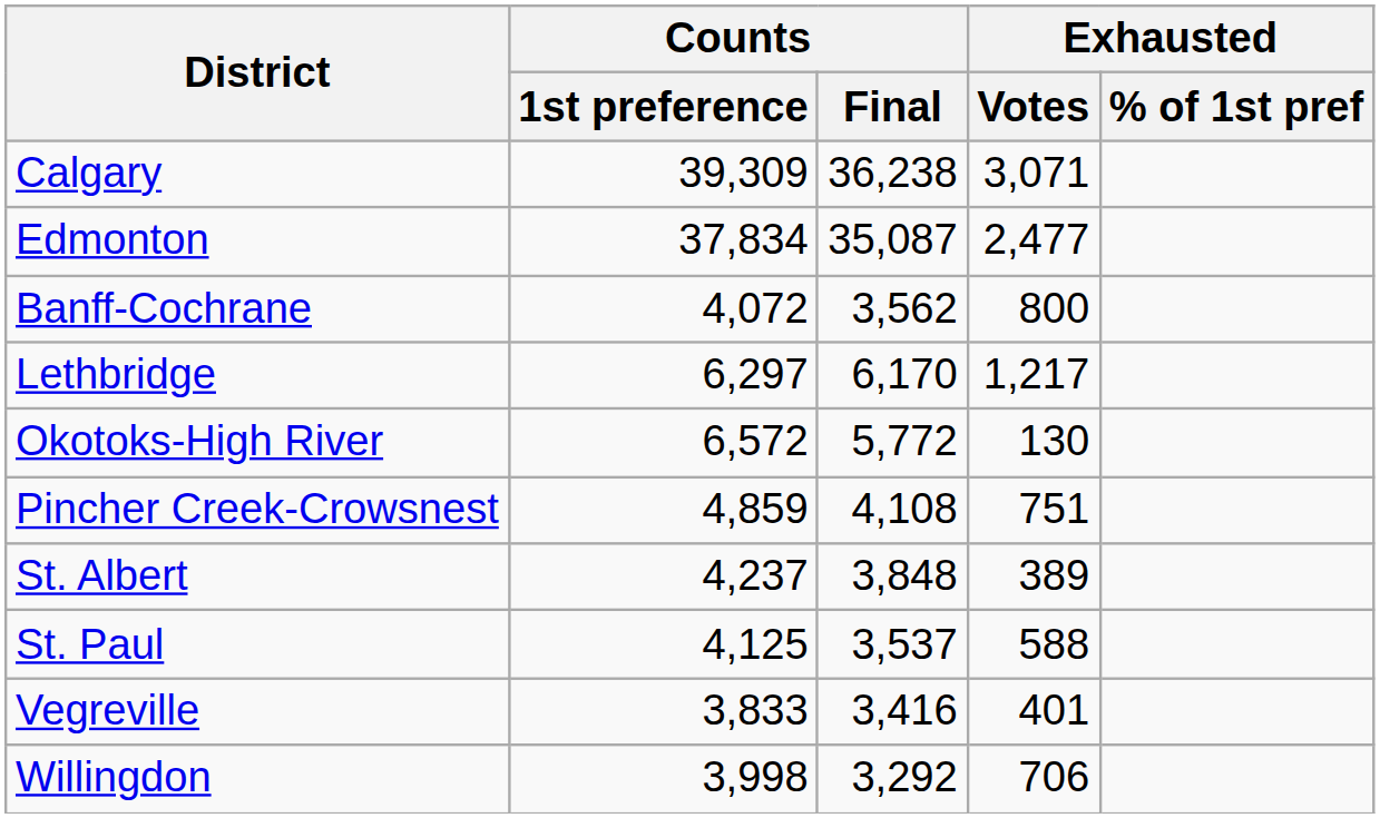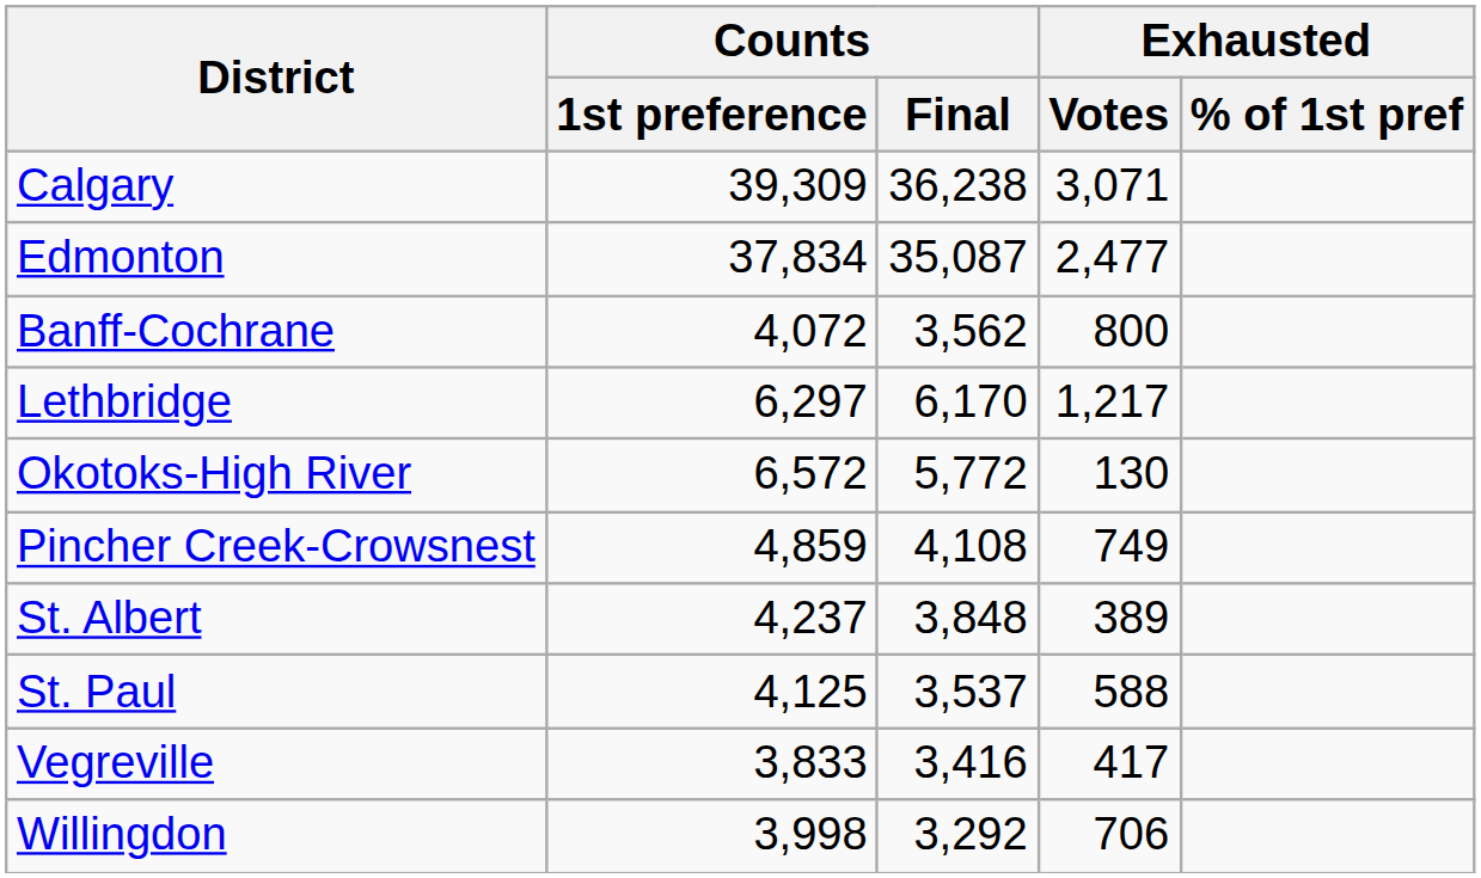Pincher Creek-Crowsnest | Exhausted / Votes: 751 -> 749
Vegreville | Exhausted / Votes: 401 -> 417
